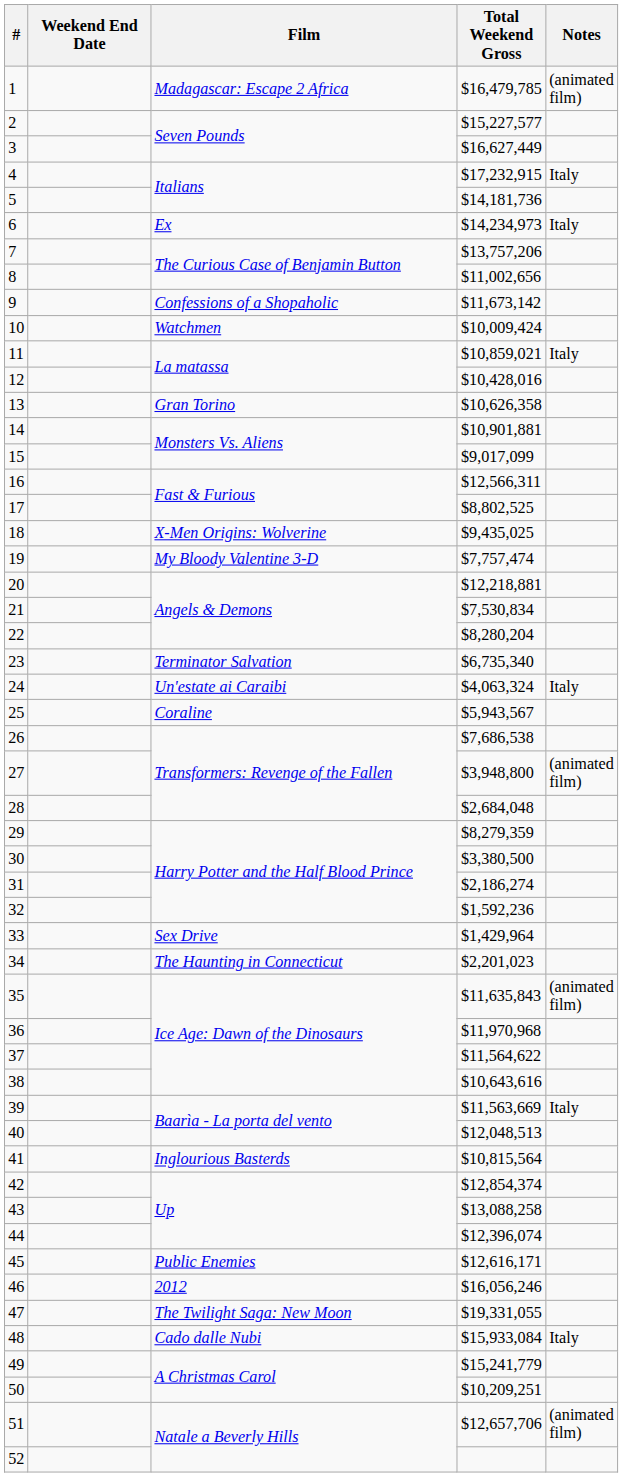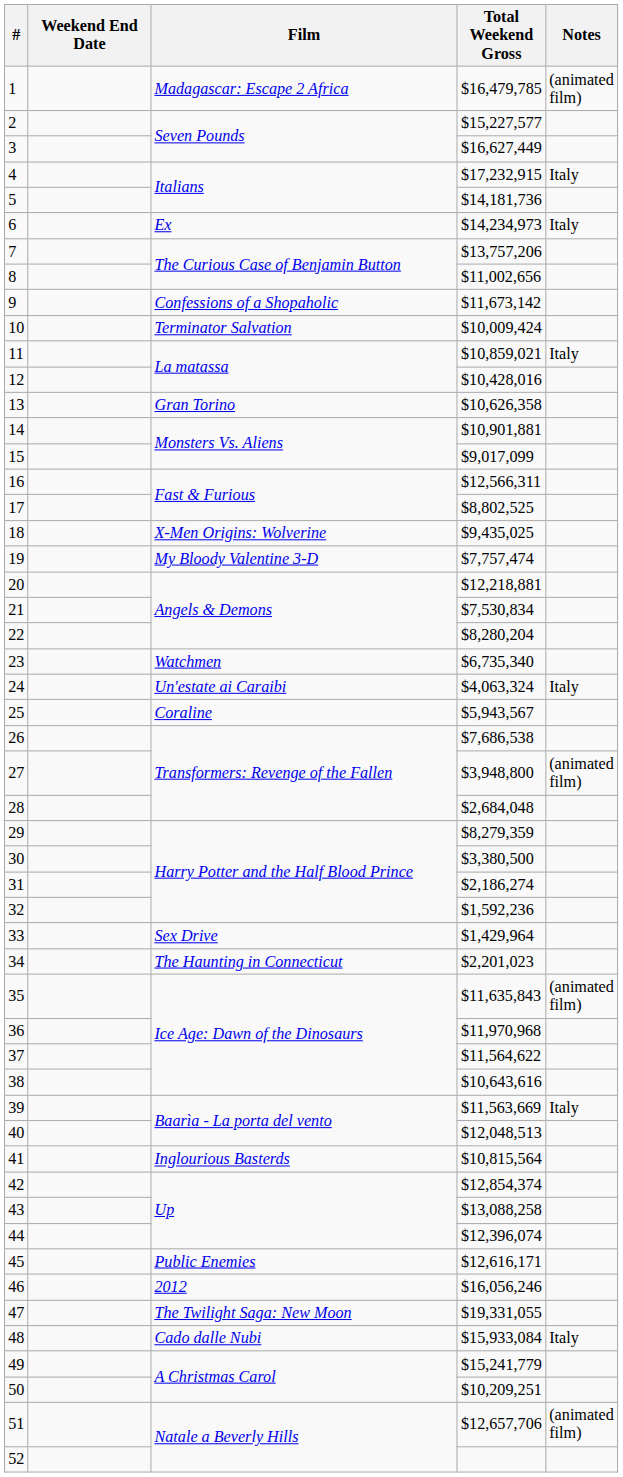10 | Film: Watchmen -> Terminator Salvation
23 | Film: Terminator Salvation -> Watchmen
